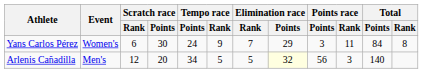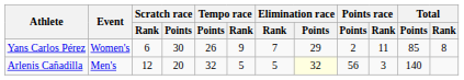Yans Carlos Pérez | Tempo race / Points: 24 -> 26
Yans Carlos Pérez | Points race / Points: 3 -> 2
Yans Carlos Pérez | Total / Points: 84 -> 85
Arlenis Cañadilla | Tempo race / Points: 34 -> 32
